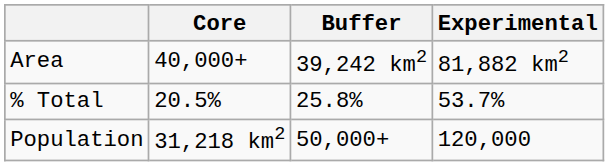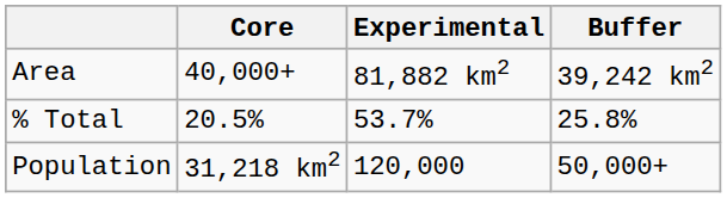columns swapped: Buffer <-> Experimental
